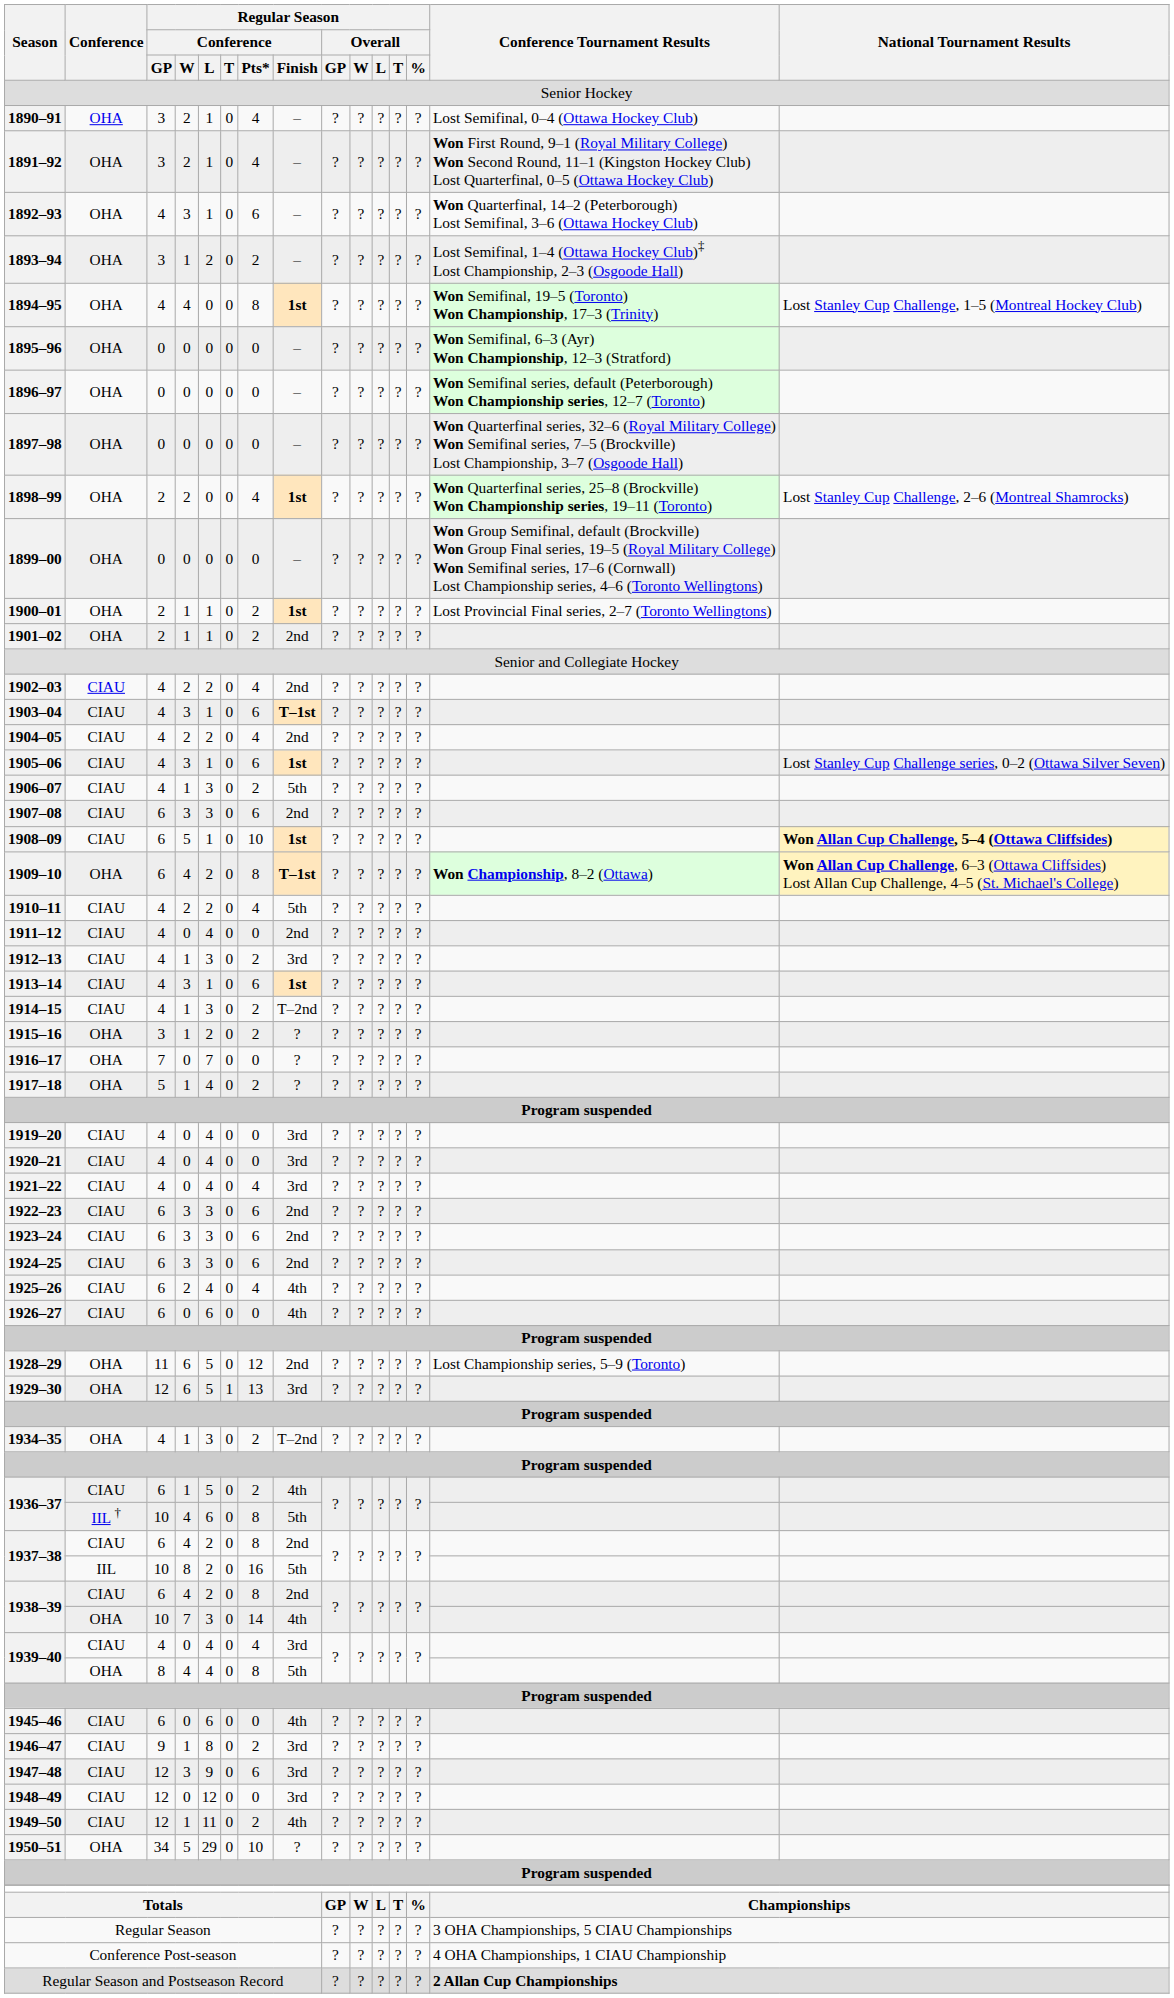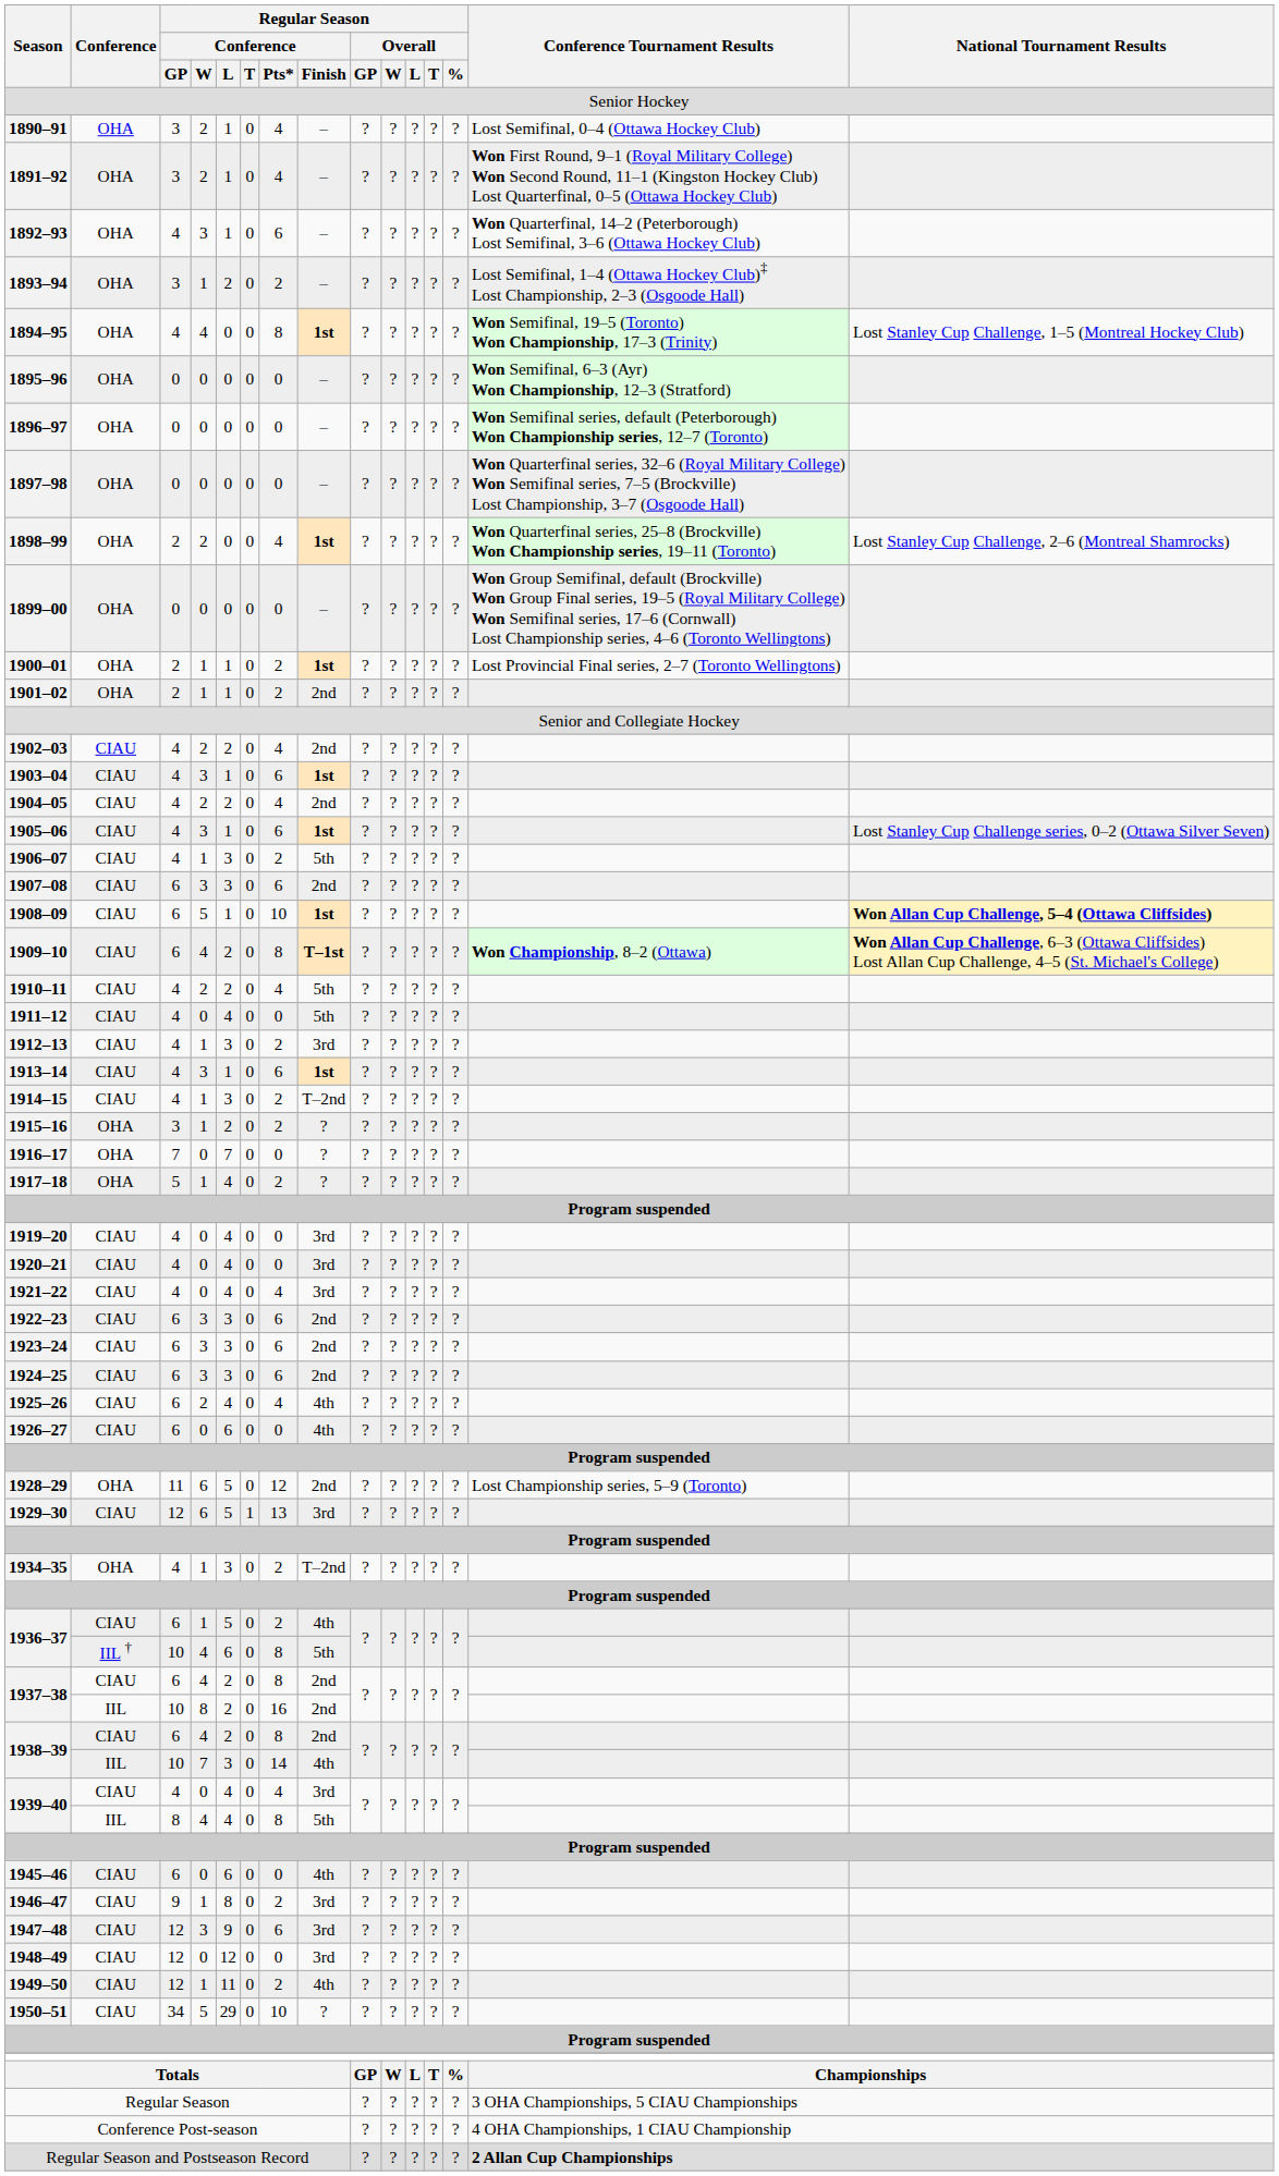1903–04 | Regular Season / Conference / Finish: T–1st -> 1st
1909–10 | Conference: OHA -> CIAU
1911–12 | Regular Season / Conference / Finish: 2nd -> 5th
1929–30 | Conference: OHA -> CIAU
1937–38 / 10 | Regular Season / Conference / Finish: 5th -> 2nd
1938–39 / 10 | Conference: OHA -> IIL
1939–40 / 8 | Conference: OHA -> IIL
1950–51 | Conference: OHA -> CIAU
